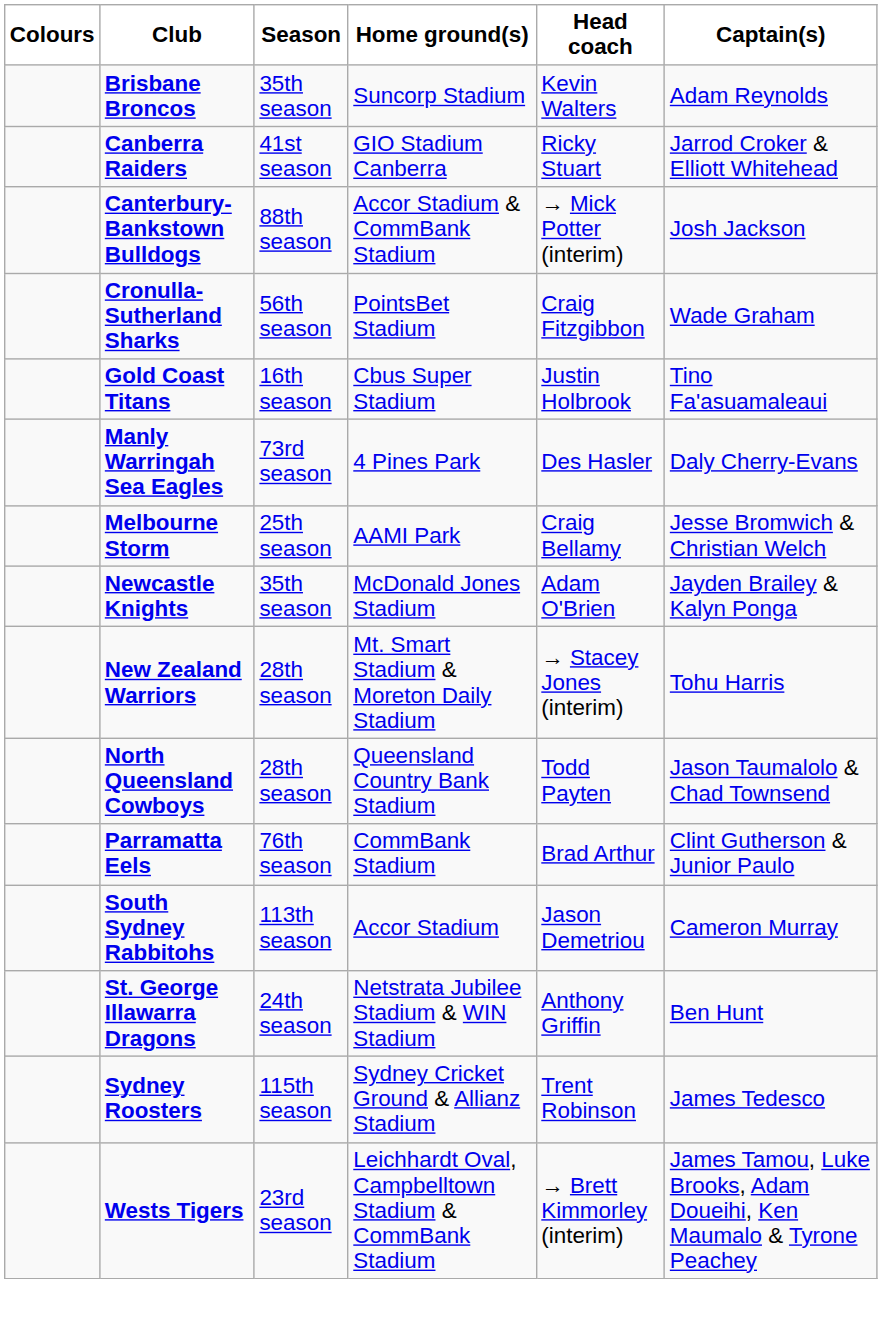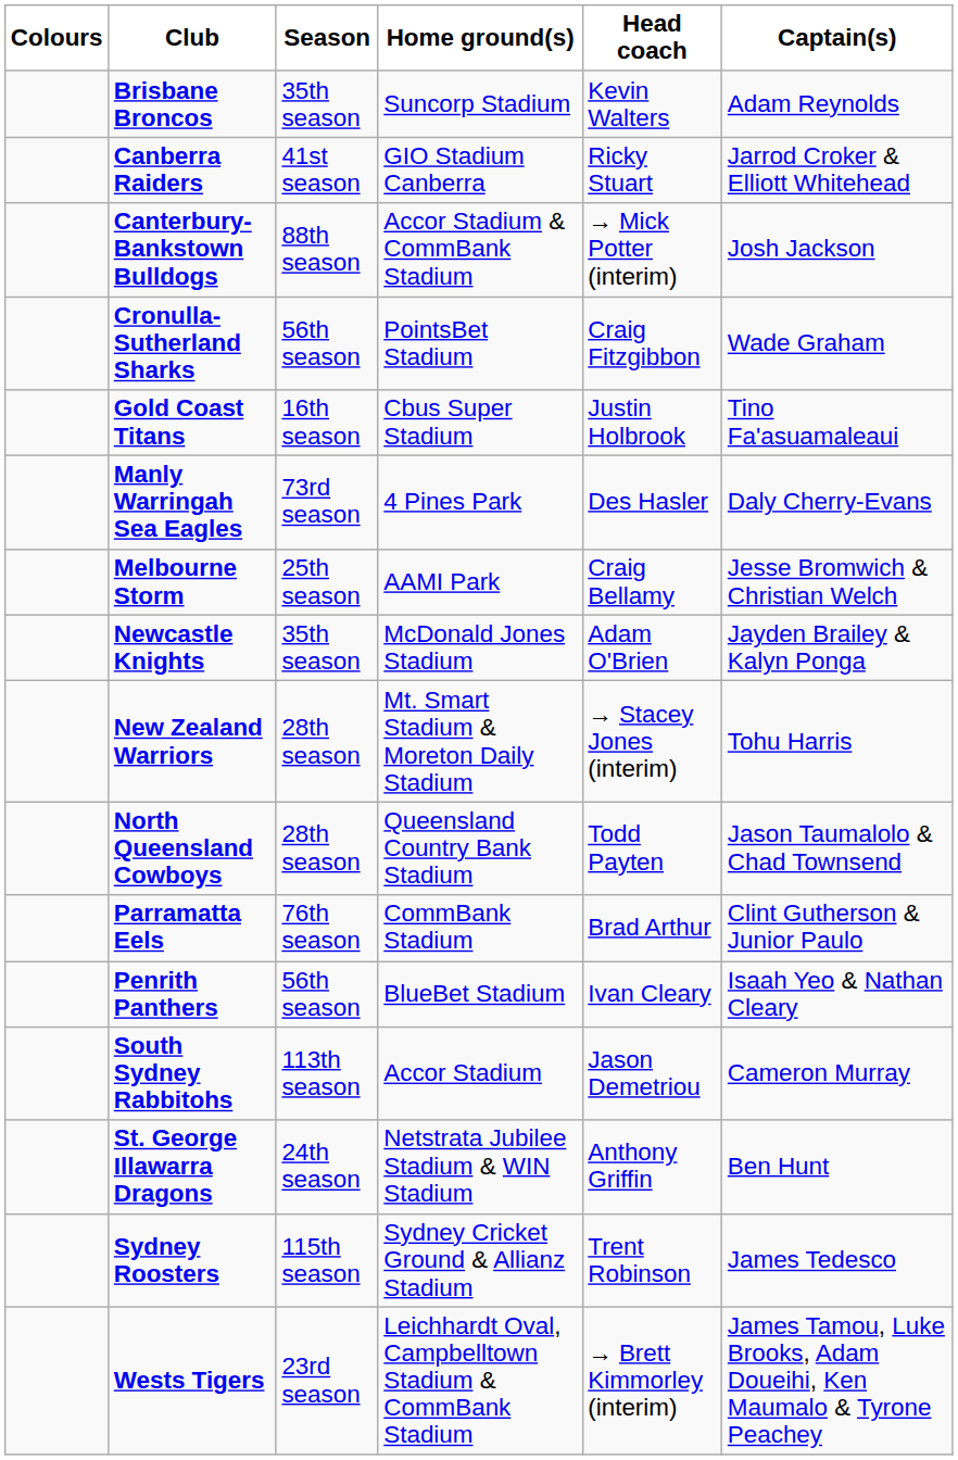+ row: Penrith Panthers | 56th season | BlueBet Stadium | Ivan Cleary | Isaah Yeo & Nathan Cleary
